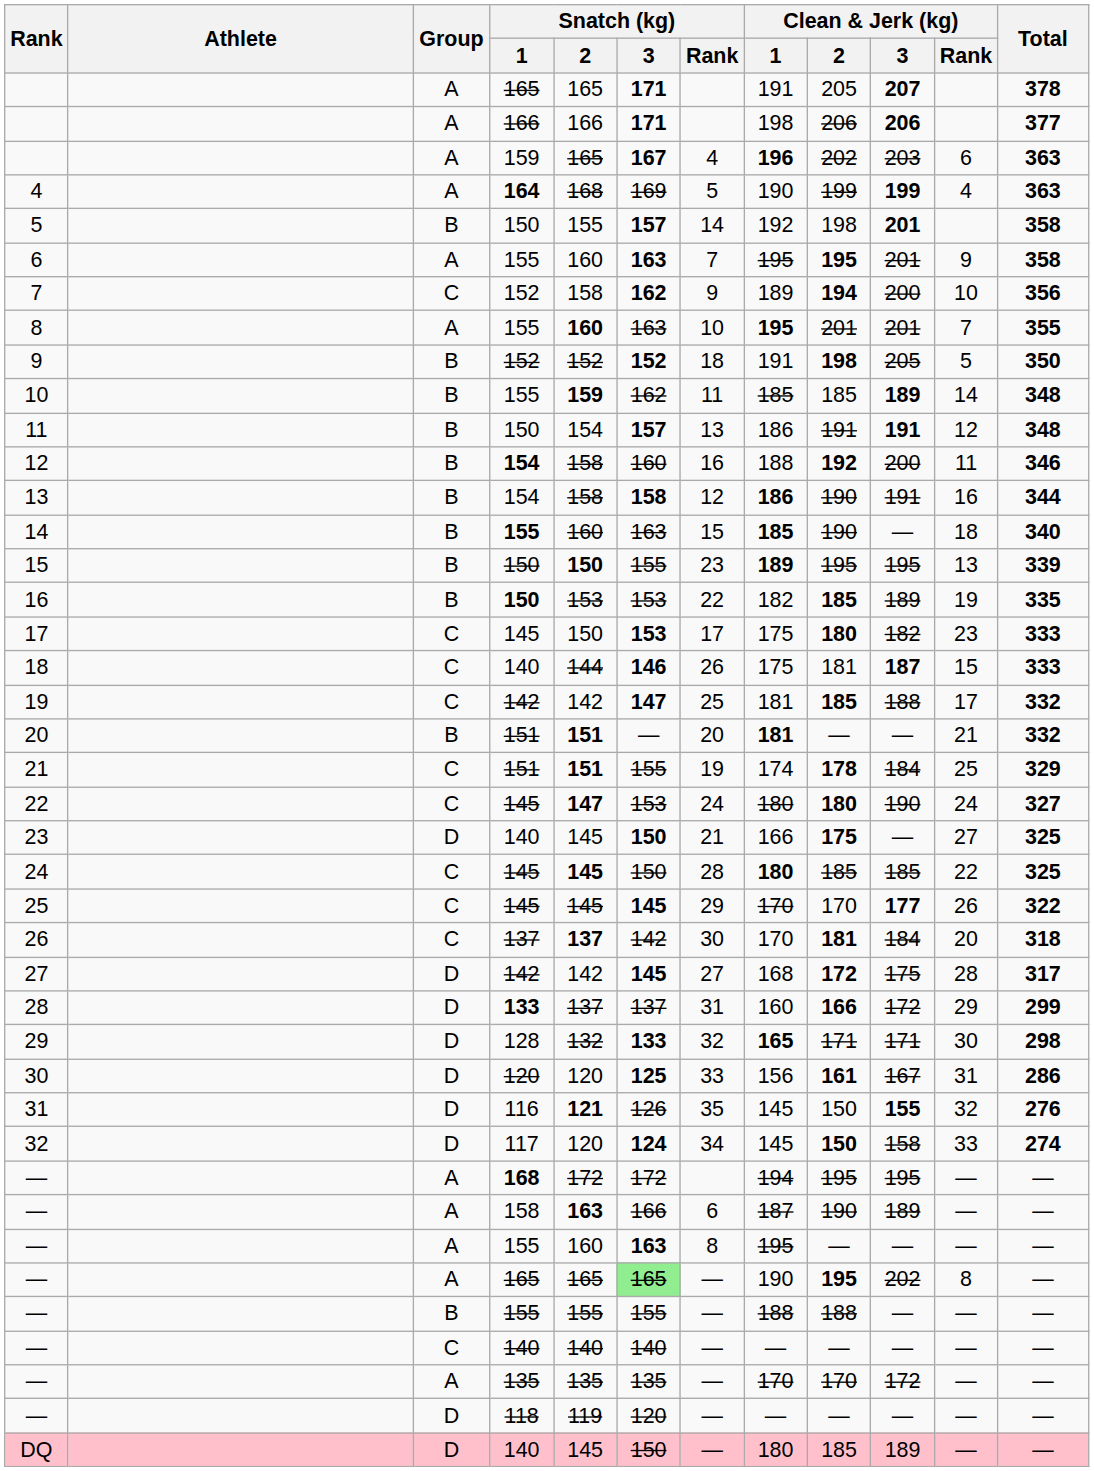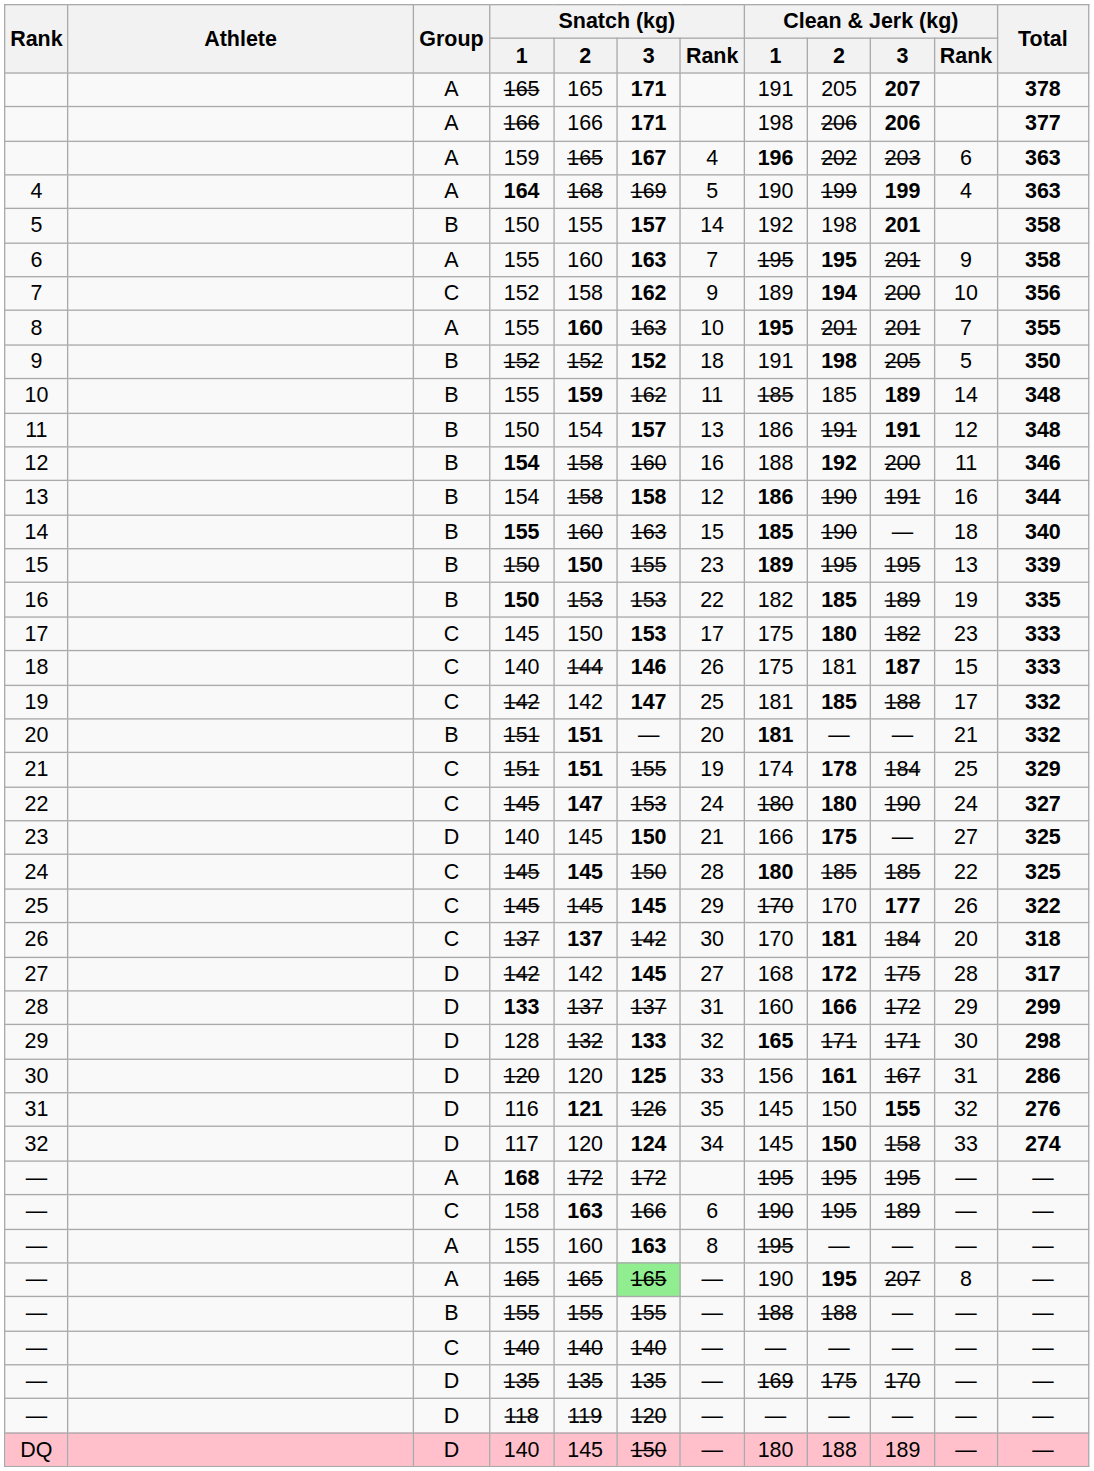— / 168 | Clean & Jerk (kg) / 1: 194 -> 195
— / 158 | Group: A -> C
— / 158 | Clean & Jerk (kg) / 1: 187 -> 190
— / 158 | Clean & Jerk (kg) / 2: 190 -> 195
— / 165 | Clean & Jerk (kg) / 3: 202 -> 207
— / 135 | Group: A -> D
— / 135 | Clean & Jerk (kg) / 1: 170 -> 169
— / 135 | Clean & Jerk (kg) / 2: 170 -> 175
— / 135 | Clean & Jerk (kg) / 3: 172 -> 170
DQ | Clean & Jerk (kg) / 2: 185 -> 188
